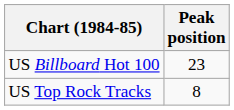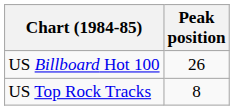US Billboard Hot 100 | Peak position: 23 -> 26
